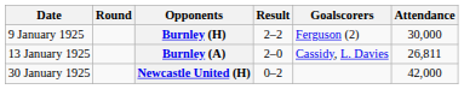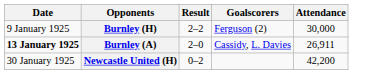- column: Round
Burnley (A) | Date: normal -> bold
Burnley (A) | Attendance: 26,811 -> 26,911
Newcastle United (H) | Attendance: 42,000 -> 42,200
